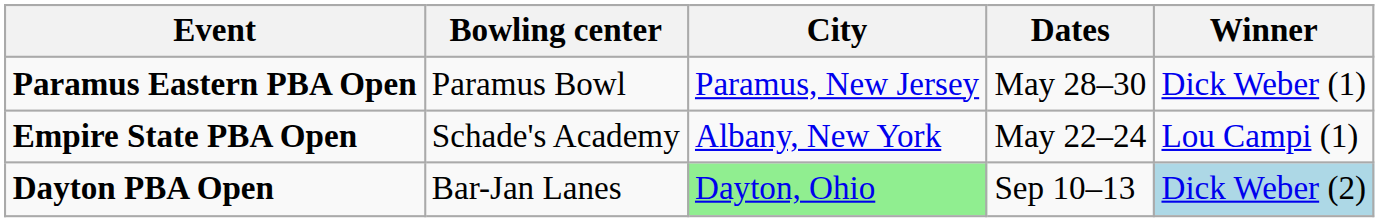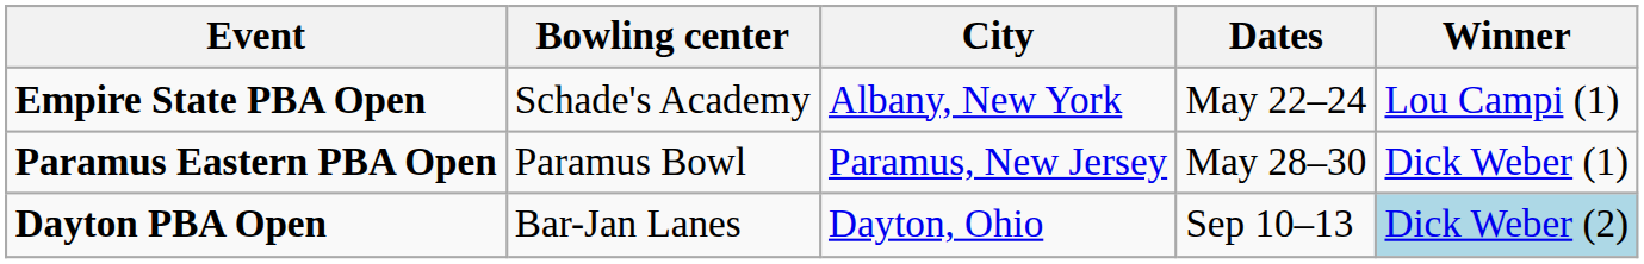rows swapped: Empire State PBA Open <-> Paramus Eastern PBA Open
Dayton PBA Open | City: lightgreen background -> no background
